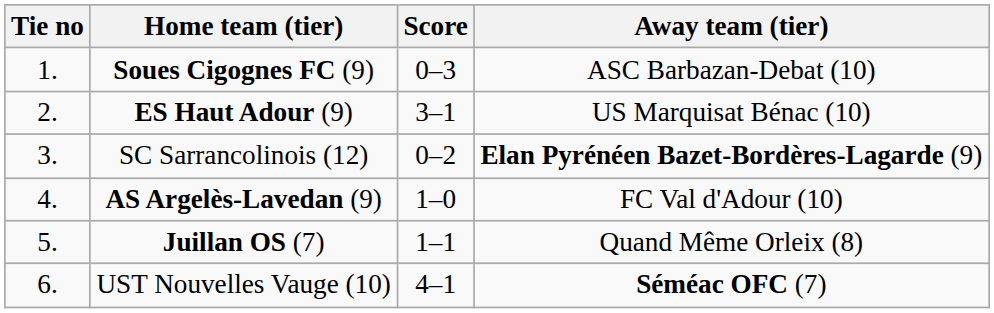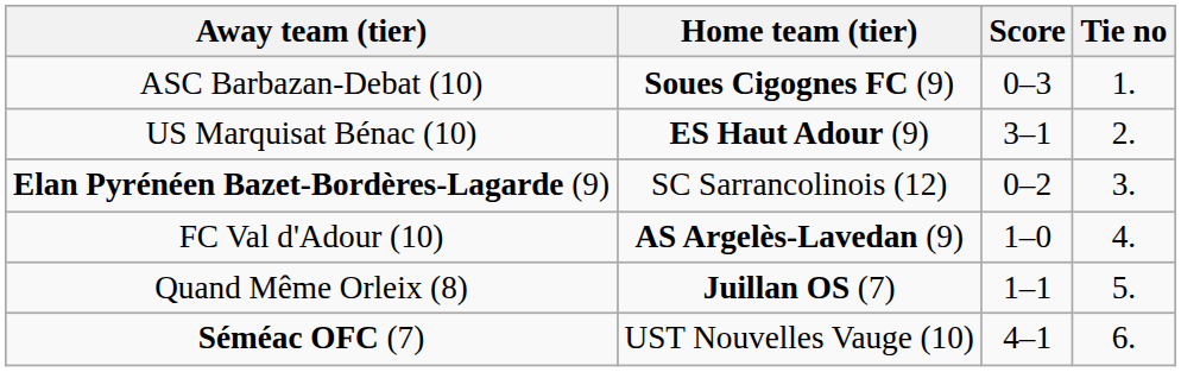columns swapped: Tie no <-> Away team (tier)
